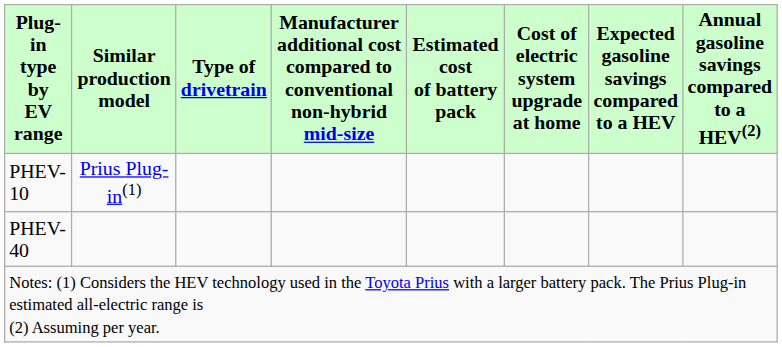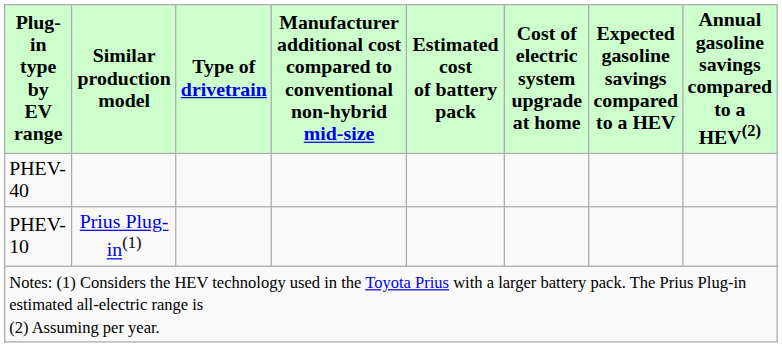rows swapped: PHEV-10 <-> PHEV-40
